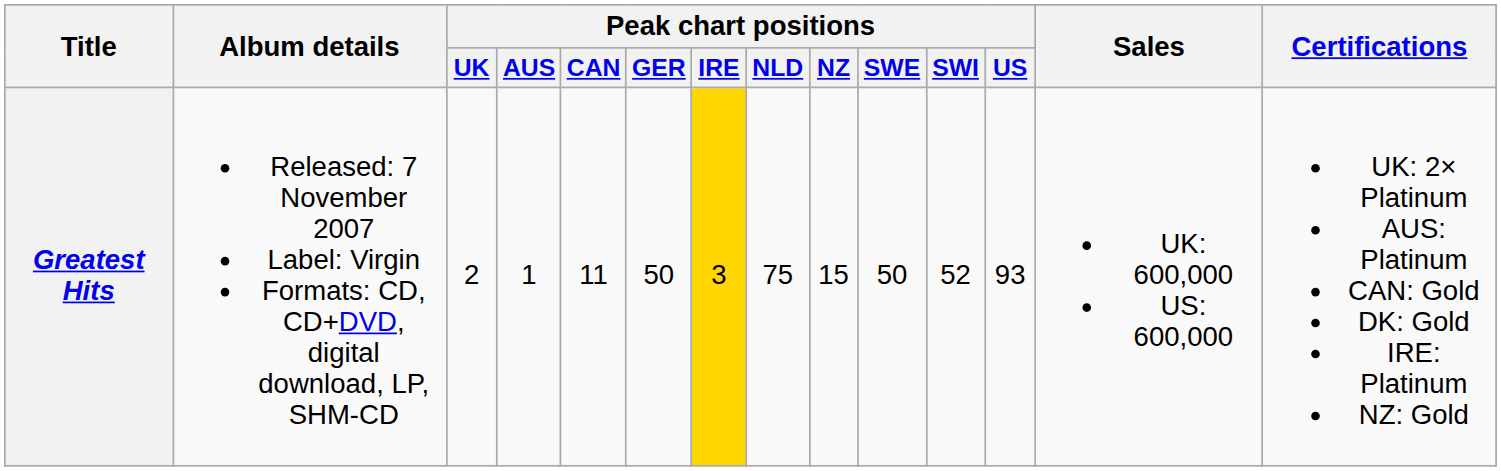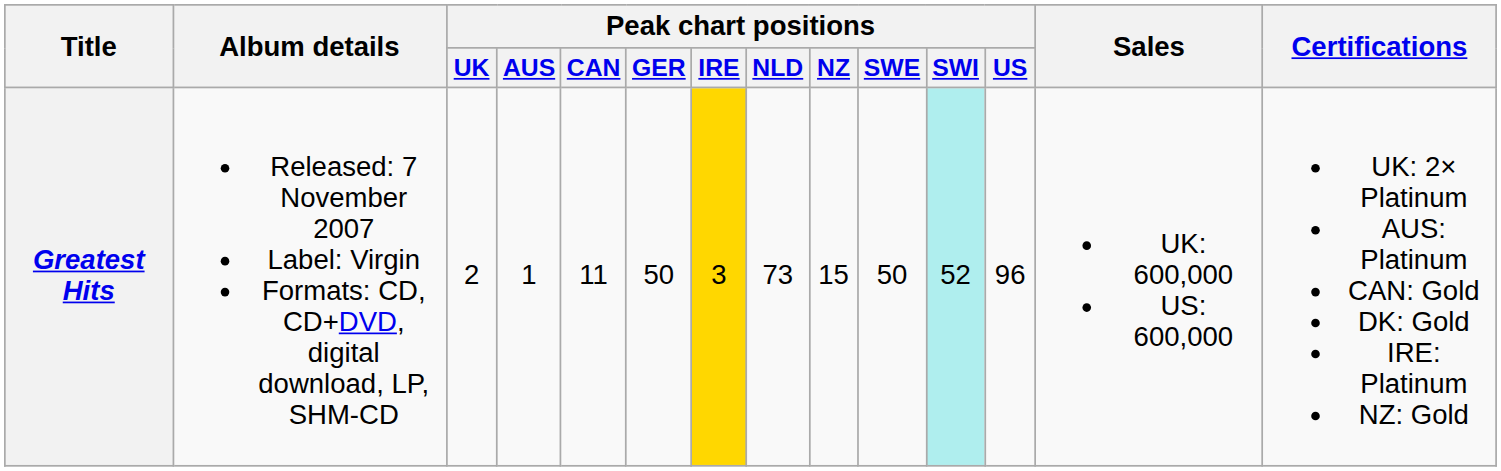Greatest Hits | Peak chart positions / NLD: 75 -> 73
Greatest Hits | Peak chart positions / SWI: no background -> paleturquoise background
Greatest Hits | Peak chart positions / US: 93 -> 96
